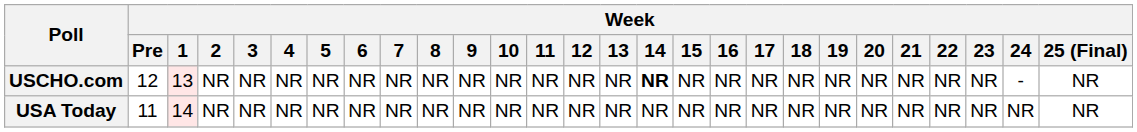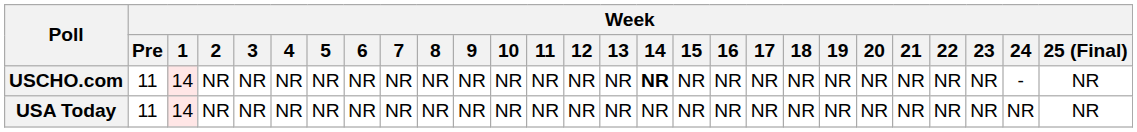USCHO.com | Week / Pre: 12 -> 11
USCHO.com | Week / 1: 13 -> 14
